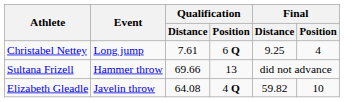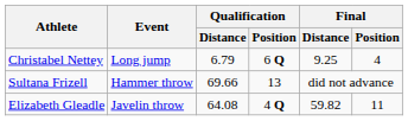Christabel Nettey | Qualification / Distance: 7.61 -> 6.79
Elizabeth Gleadle | Final / Position: 10 -> 11
